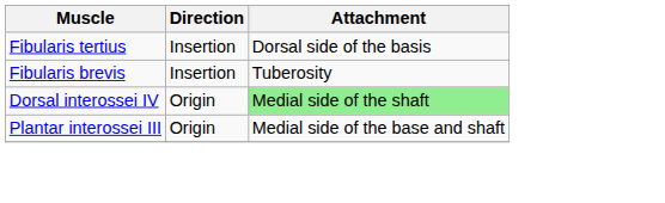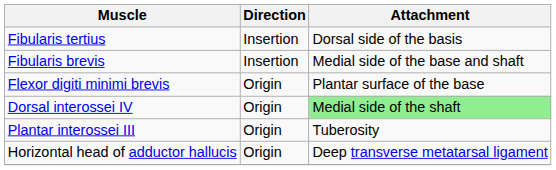Fibularis brevis | Attachment: Tuberosity -> Medial side of the base and shaft
+ row: Flexor digiti minimi brevis | Origin | Plantar surface of the base
Plantar interossei III | Attachment: Medial side of the base and shaft -> Tuberosity
+ row: Horizontal head of adductor hallucis | Origin | Deep transverse metatarsal ligament
